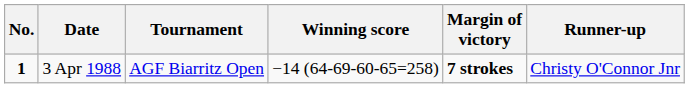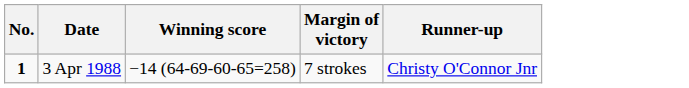- column: Tournament | AGF Biarritz Open
3 Apr 1988 | Margin of victory: bold -> normal
